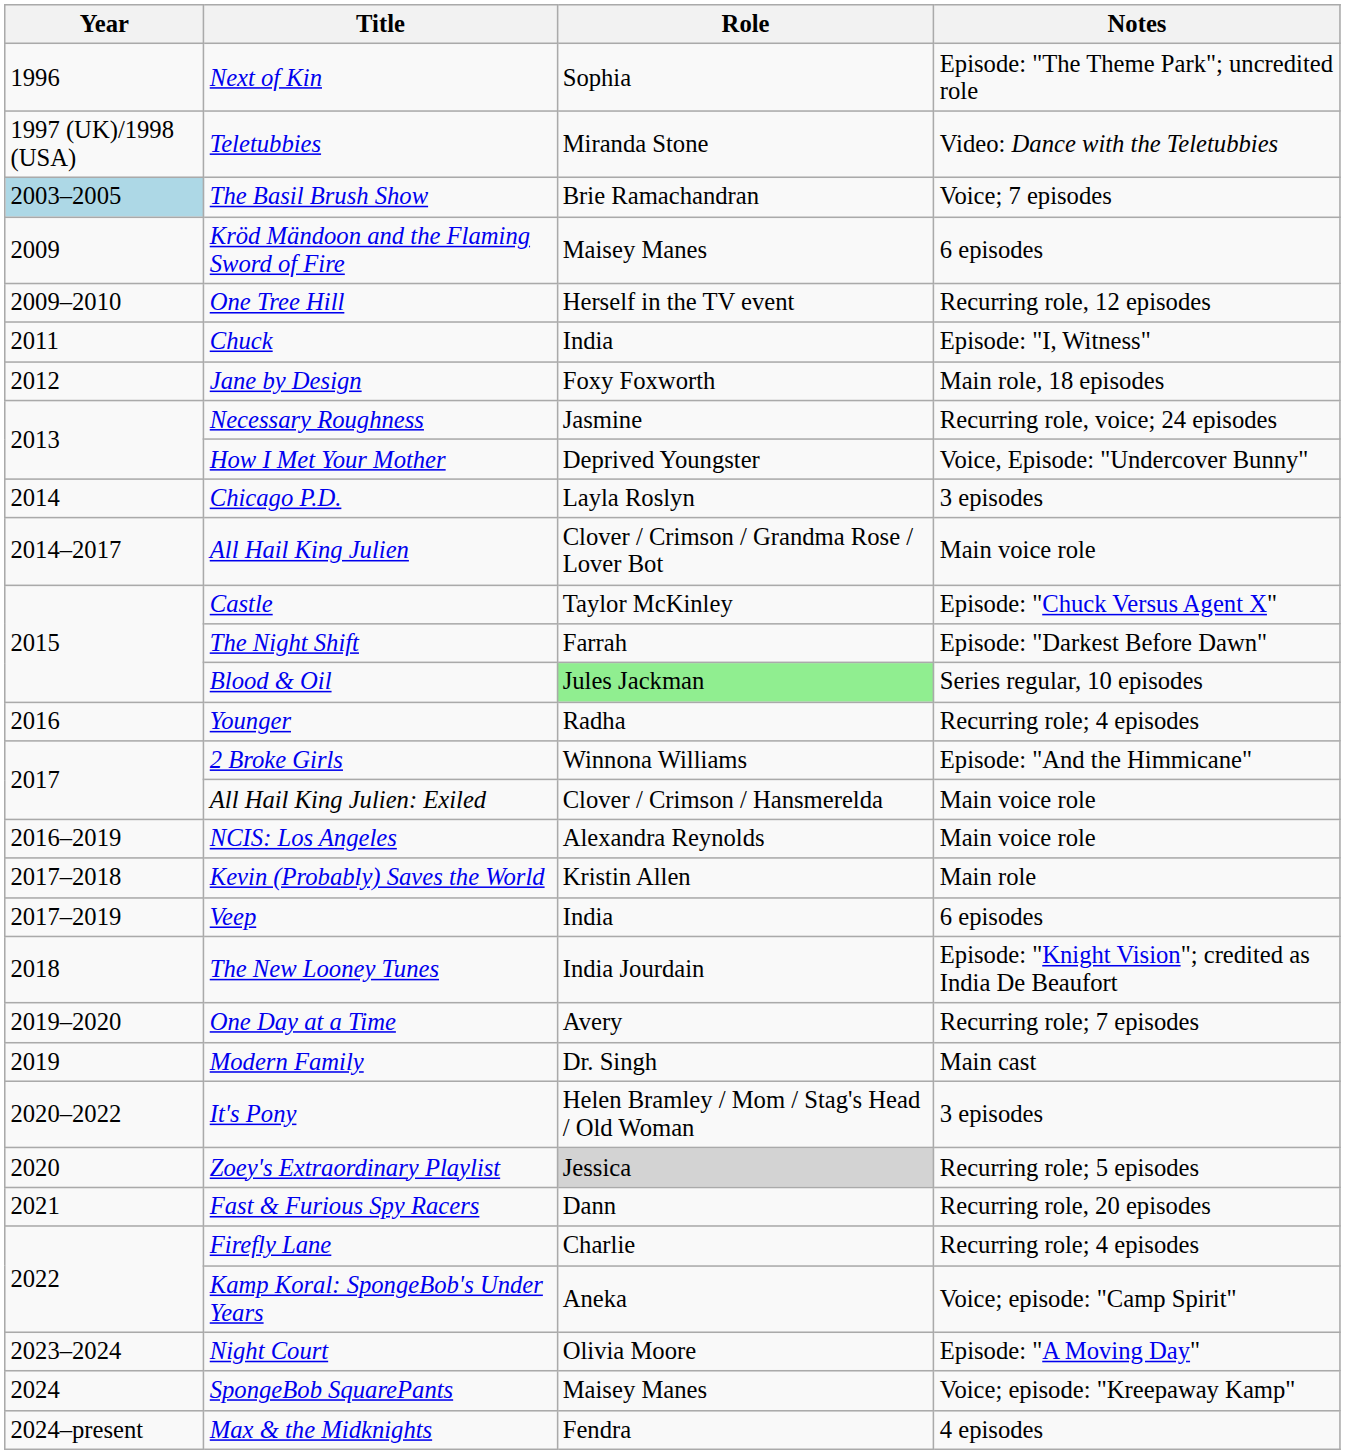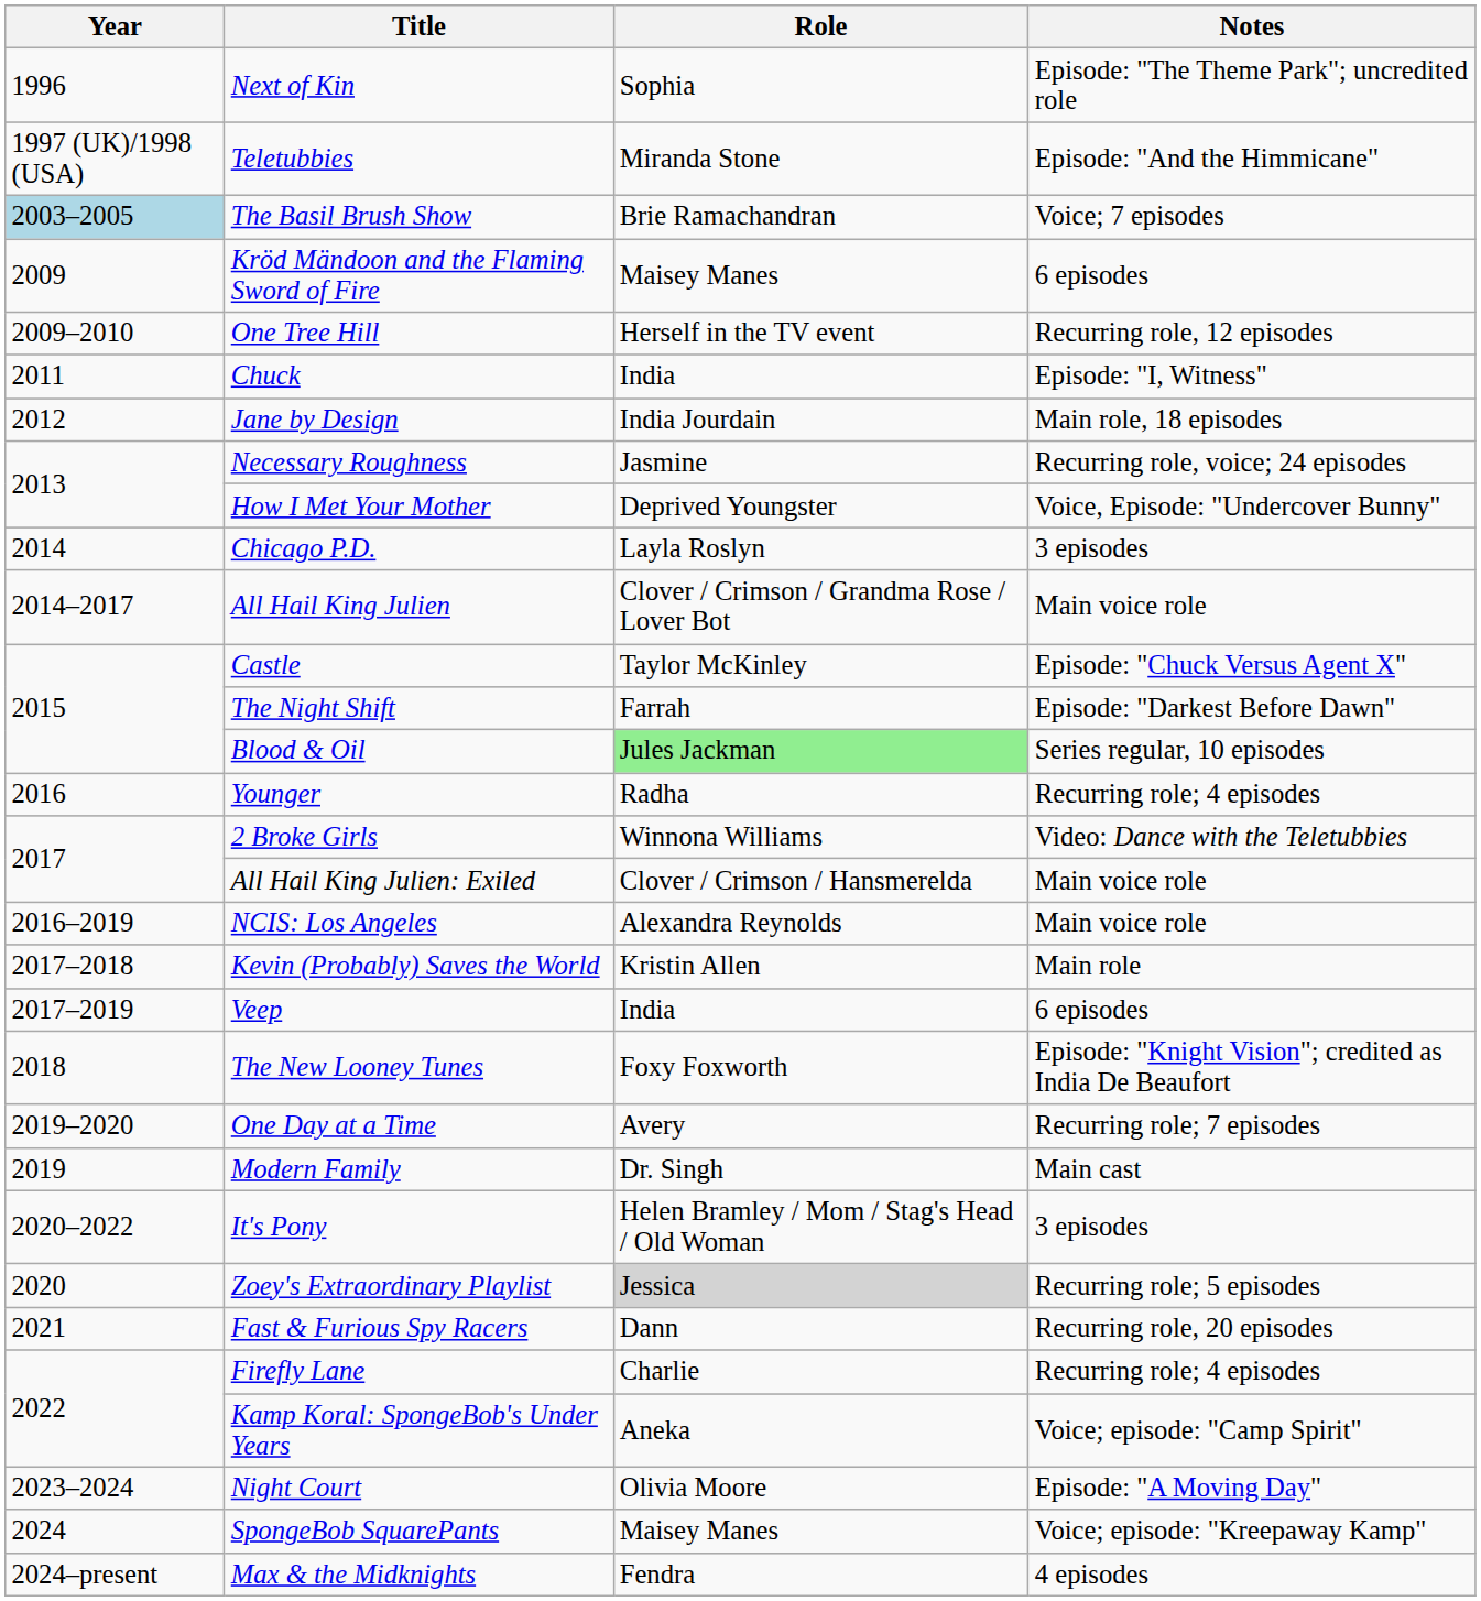Teletubbies | Notes: Video: Dance with the Teletubbies -> Episode: "And the Himmicane"
Jane by Design | Role: Foxy Foxworth -> India Jourdain
2 Broke Girls | Notes: Episode: "And the Himmicane" -> Video: Dance with the Teletubbies
The New Looney Tunes | Role: India Jourdain -> Foxy Foxworth
